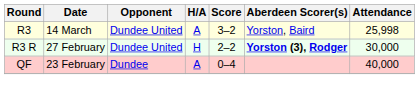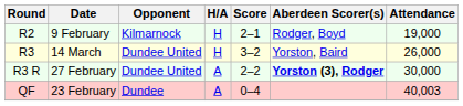+ row: R2 | 9 February | Kilmarnock | H | 2–1 | Rodger, Boyd | 19,000
R3 | H/A: A -> H
R3 | Attendance: 25,998 -> 26,000
R3 R | H/A: H -> A
QF | Attendance: 40,000 -> 40,003
